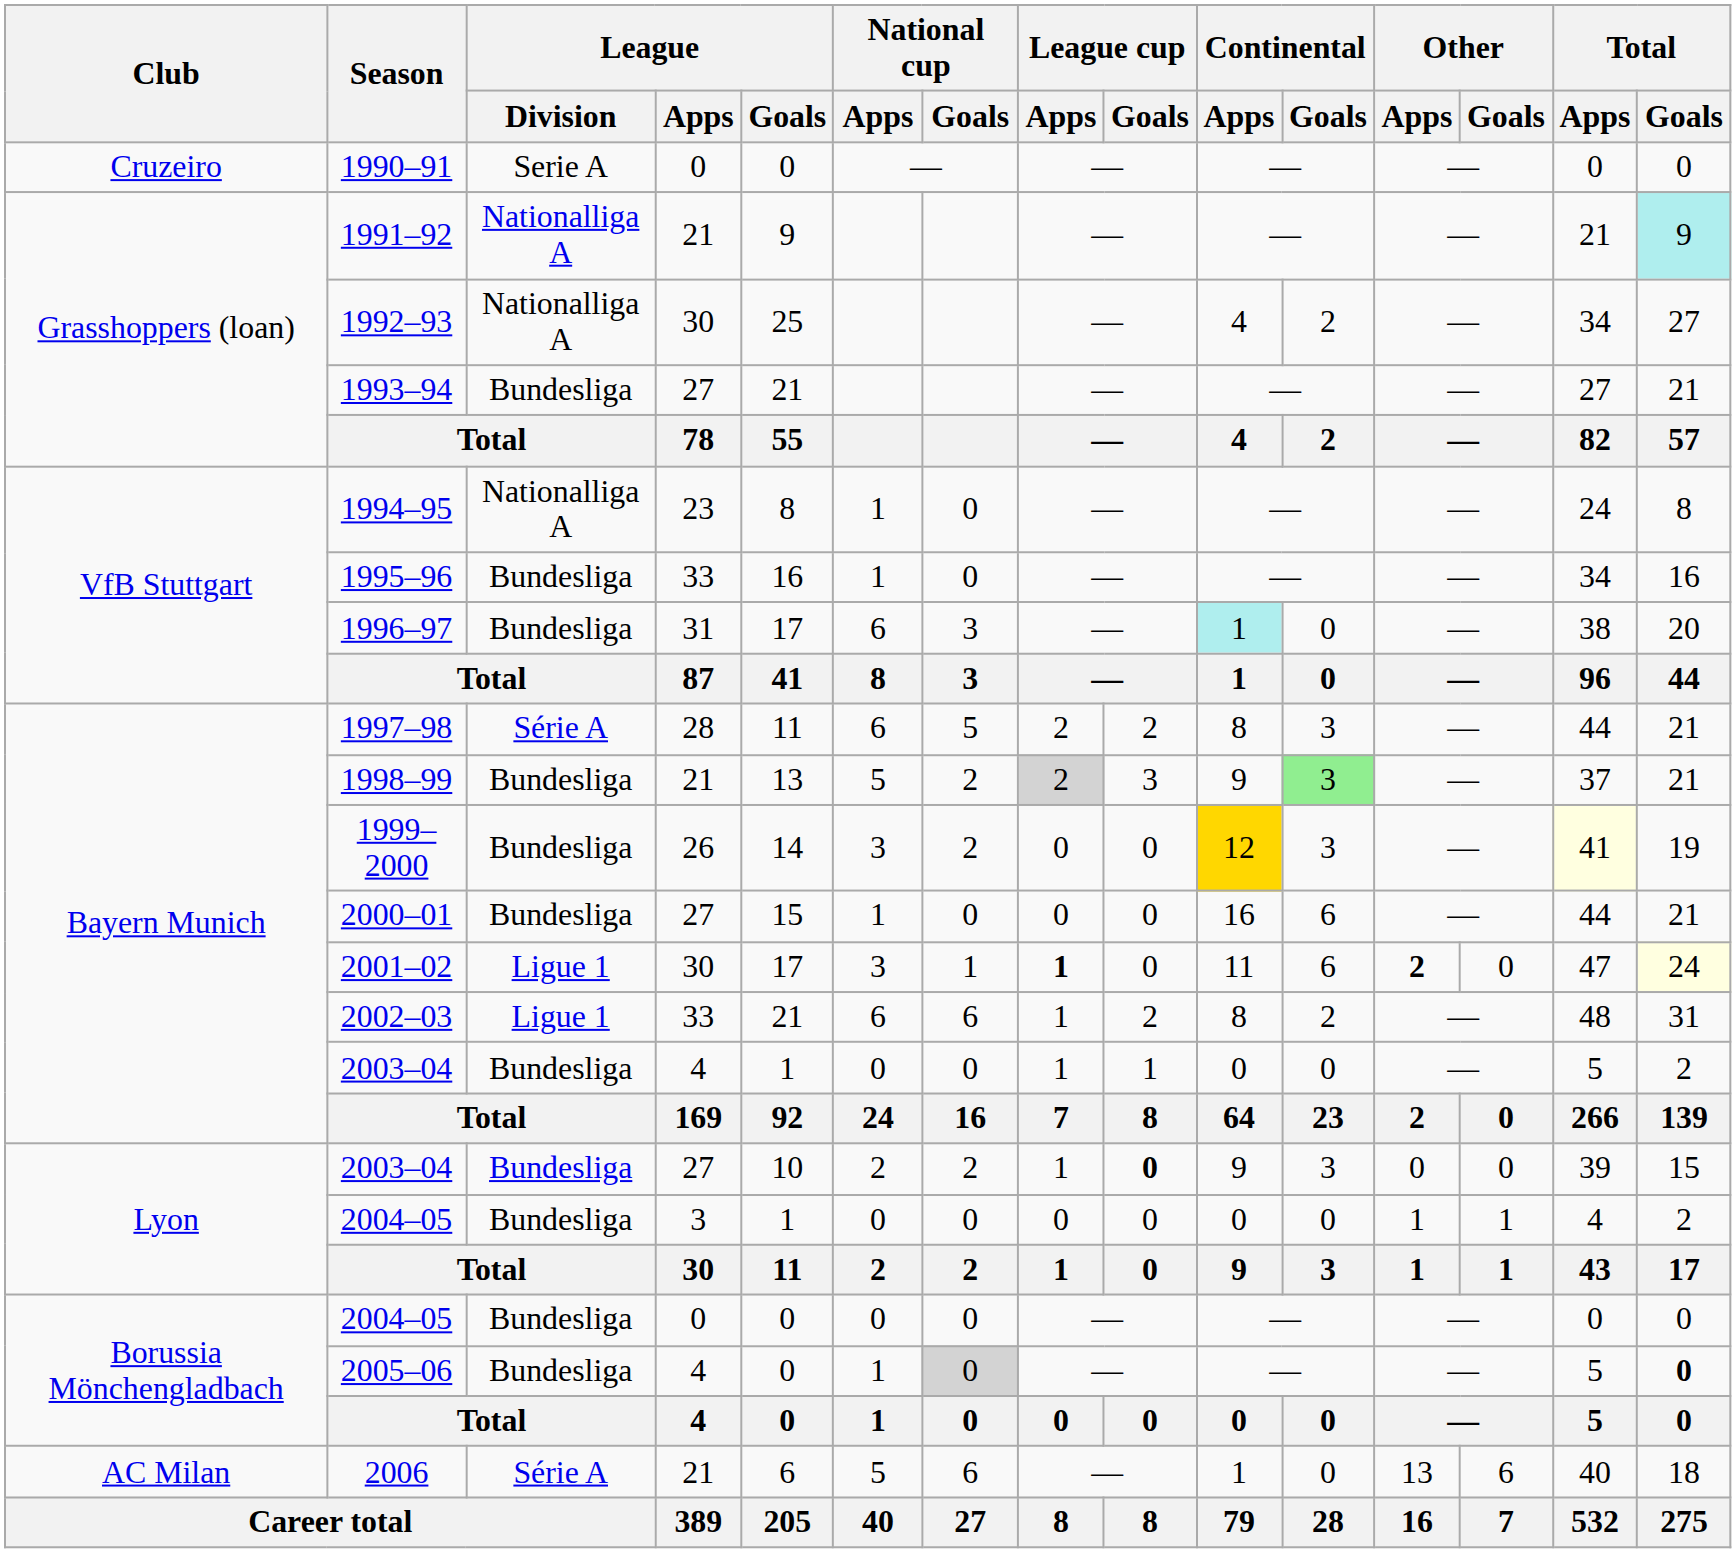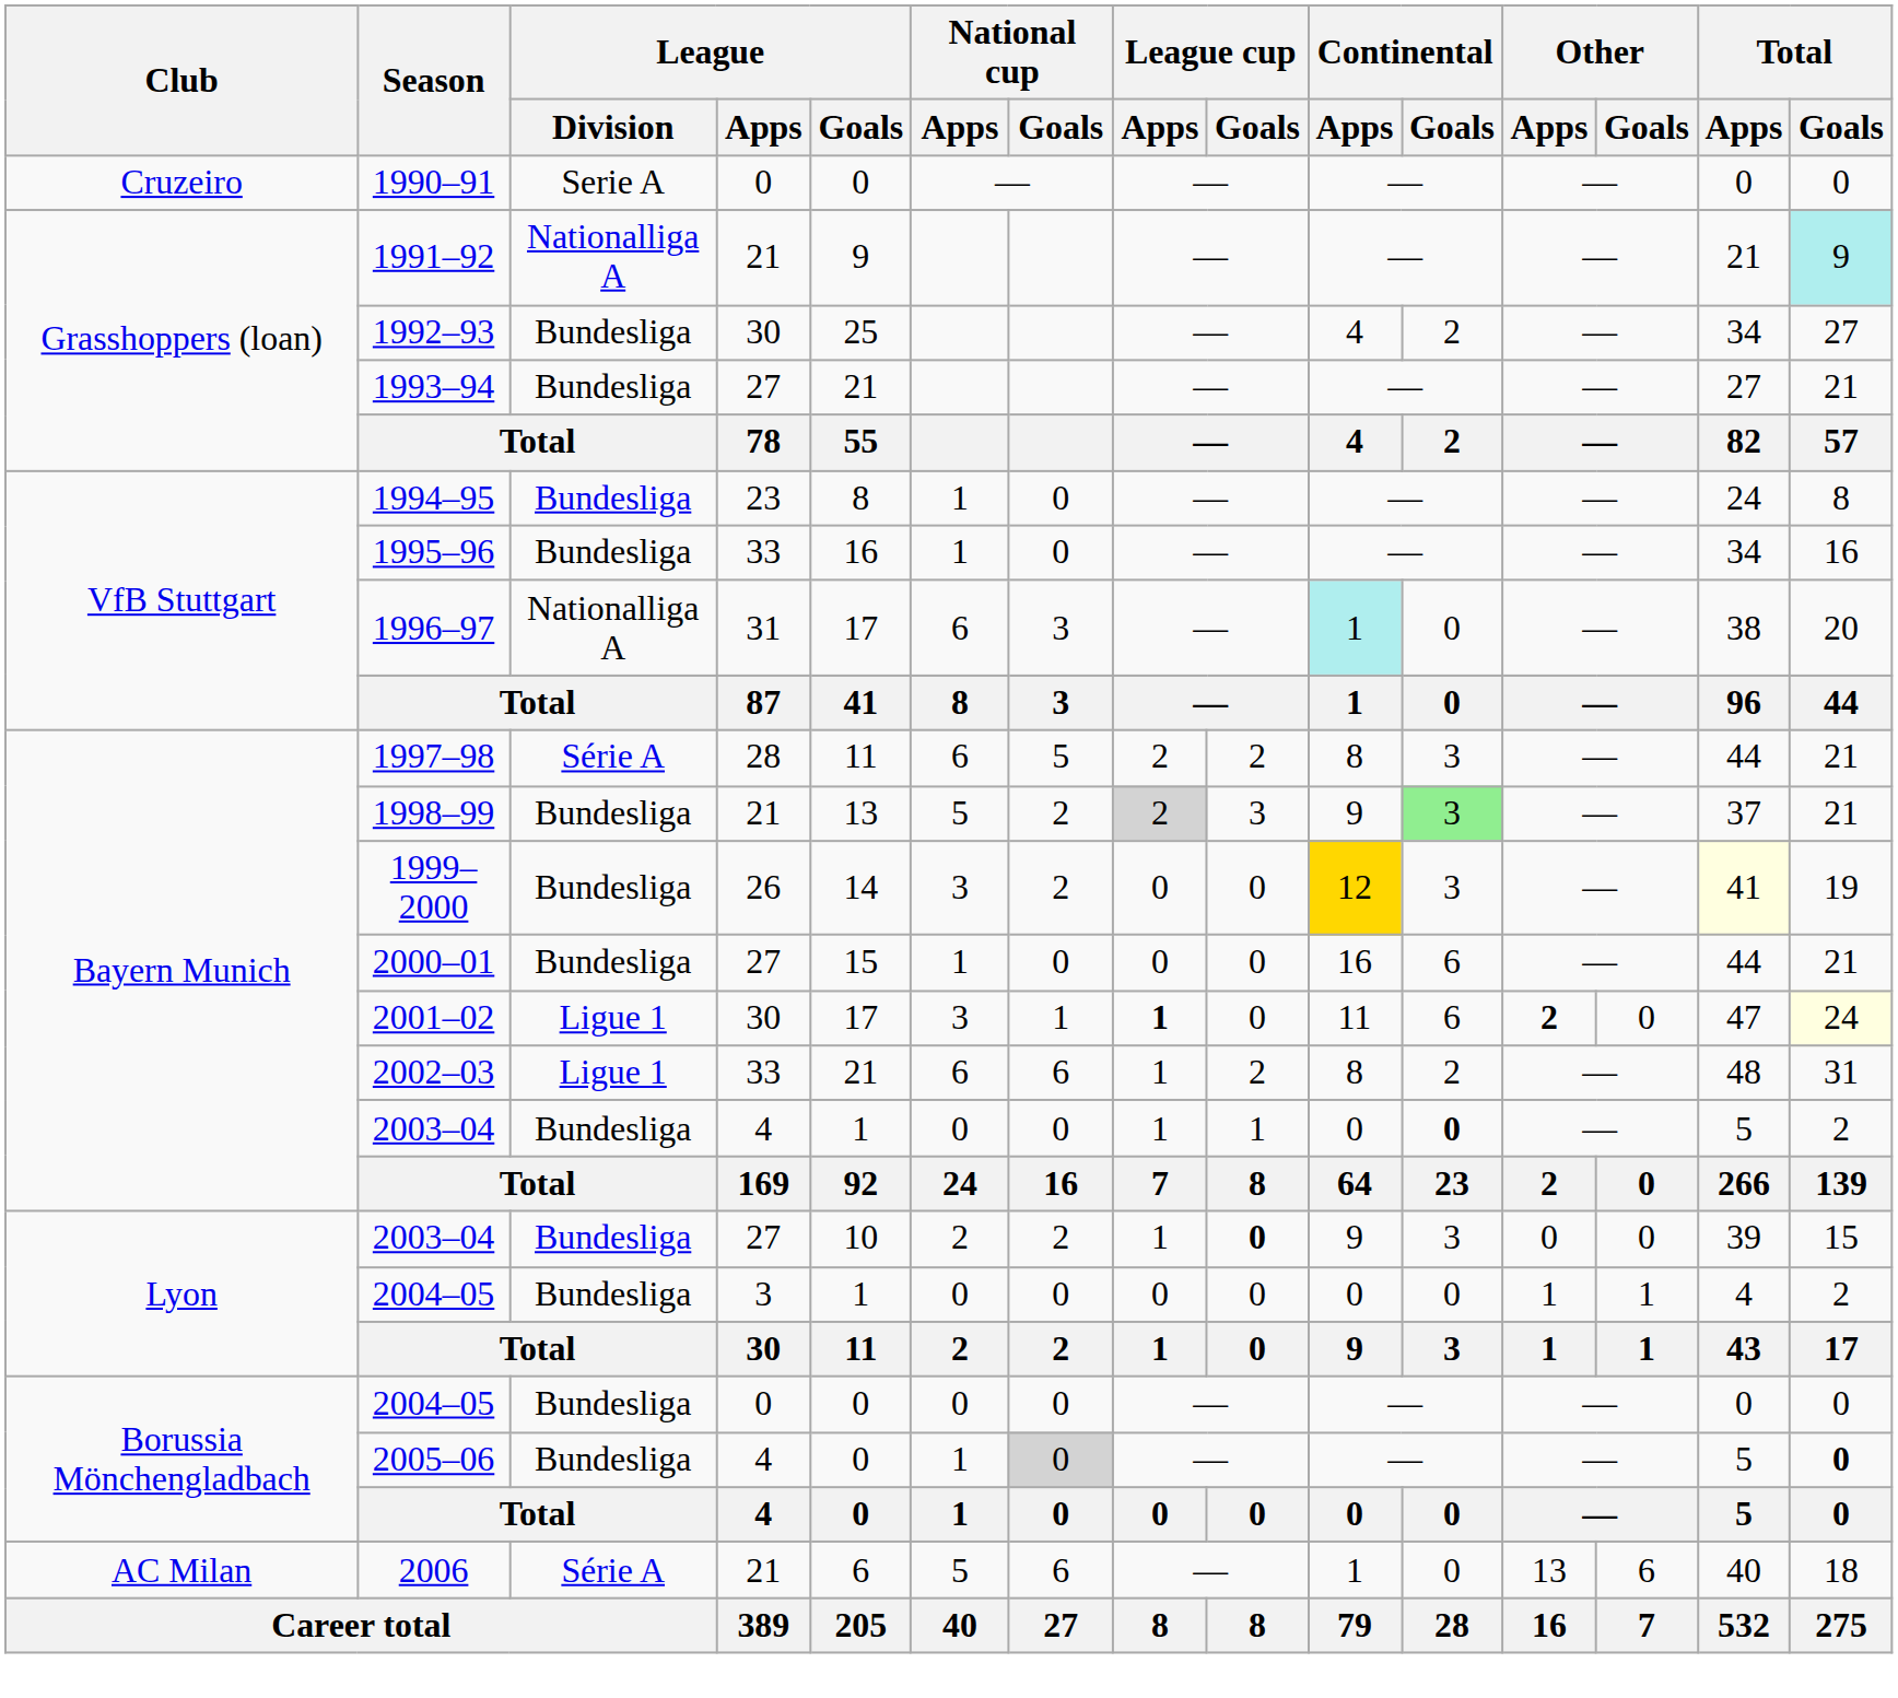1992–93 | League / Division: Nationalliga A -> Bundesliga
1994–95 | League / Division: Nationalliga A -> Bundesliga
1996–97 | League / Division: Bundesliga -> Nationalliga A
2003–04 / 4 | Continental / Goals: normal -> bold
